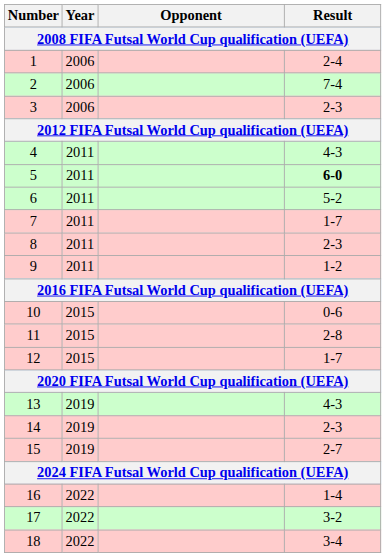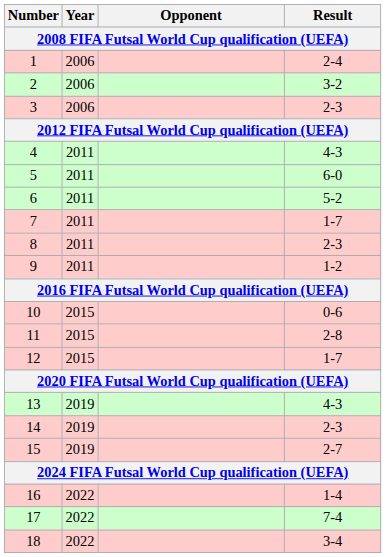2 | Result: 7-4 -> 3-2
5 | Result: bold -> normal
17 | Result: 3-2 -> 7-4
